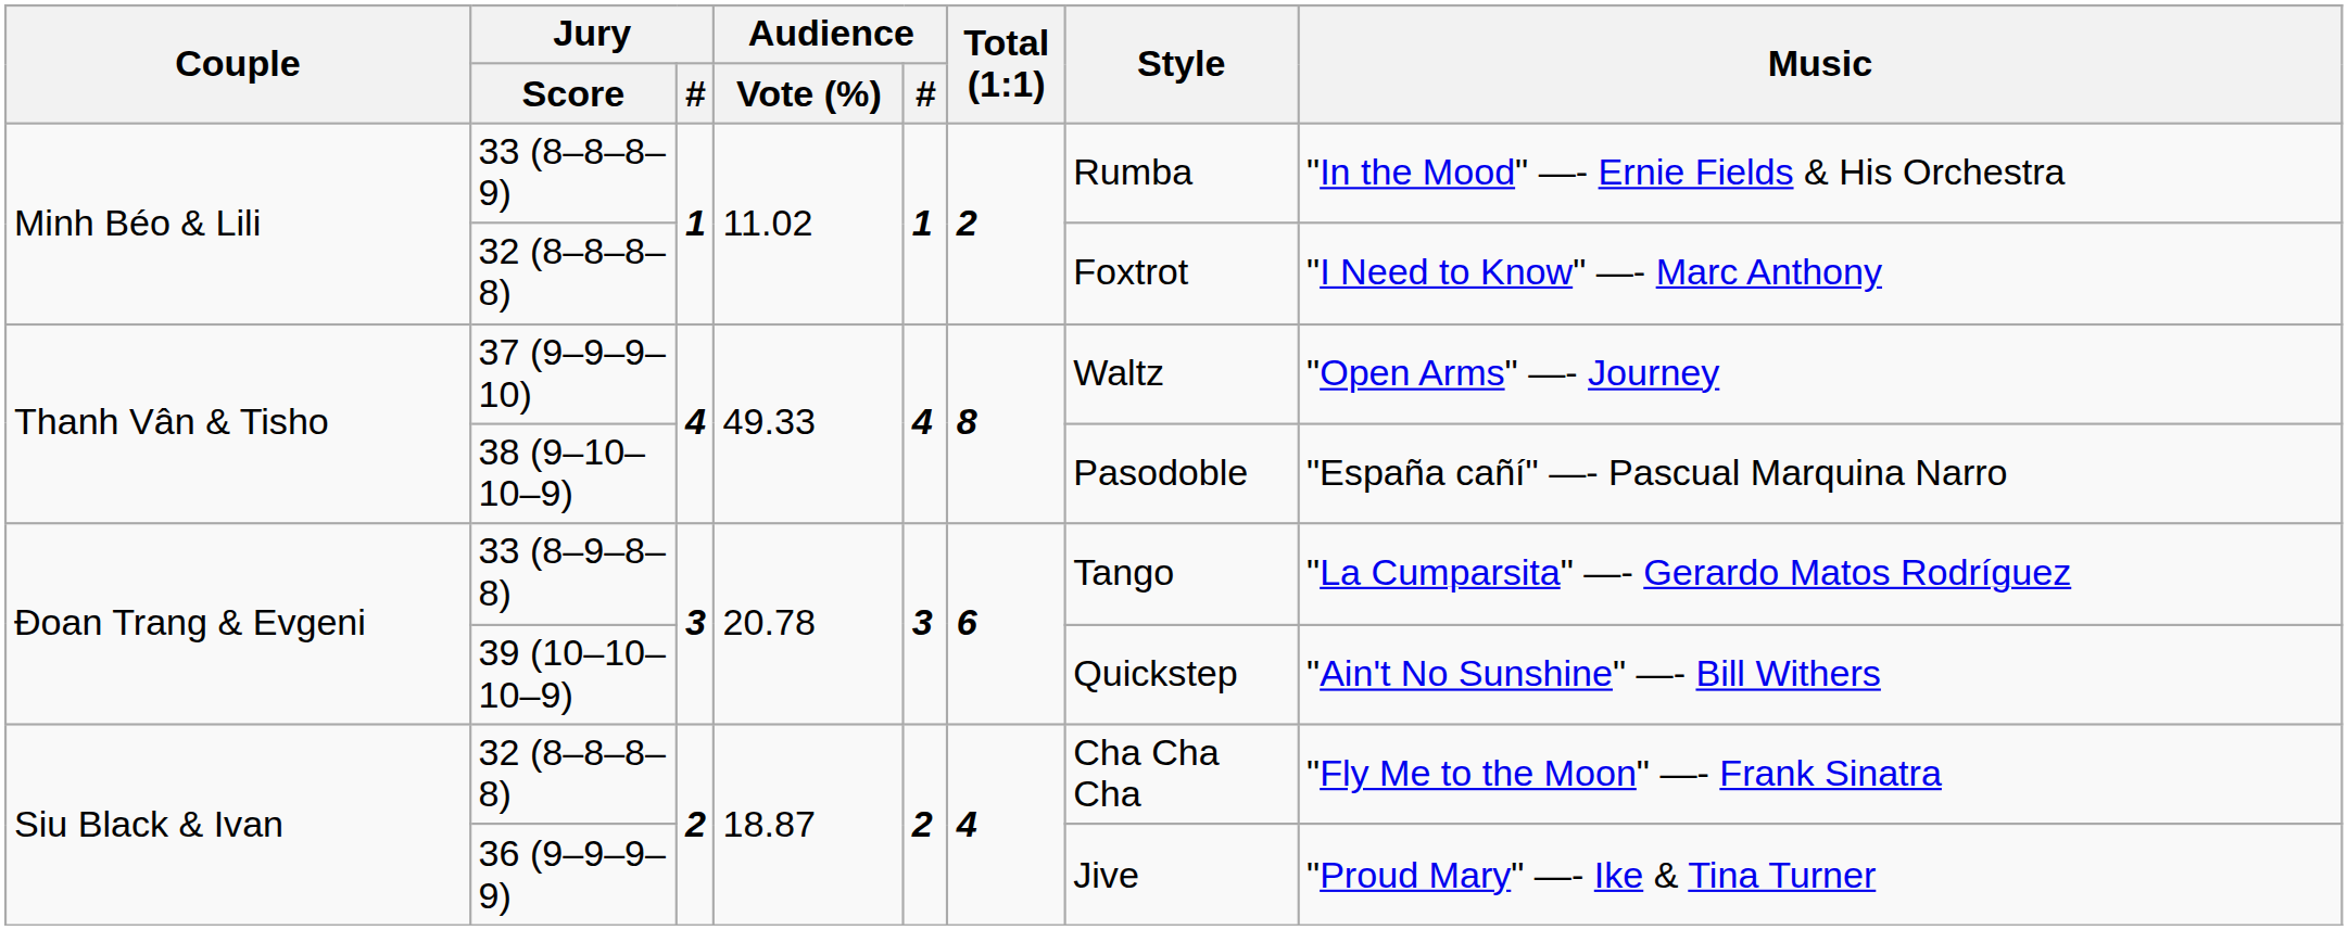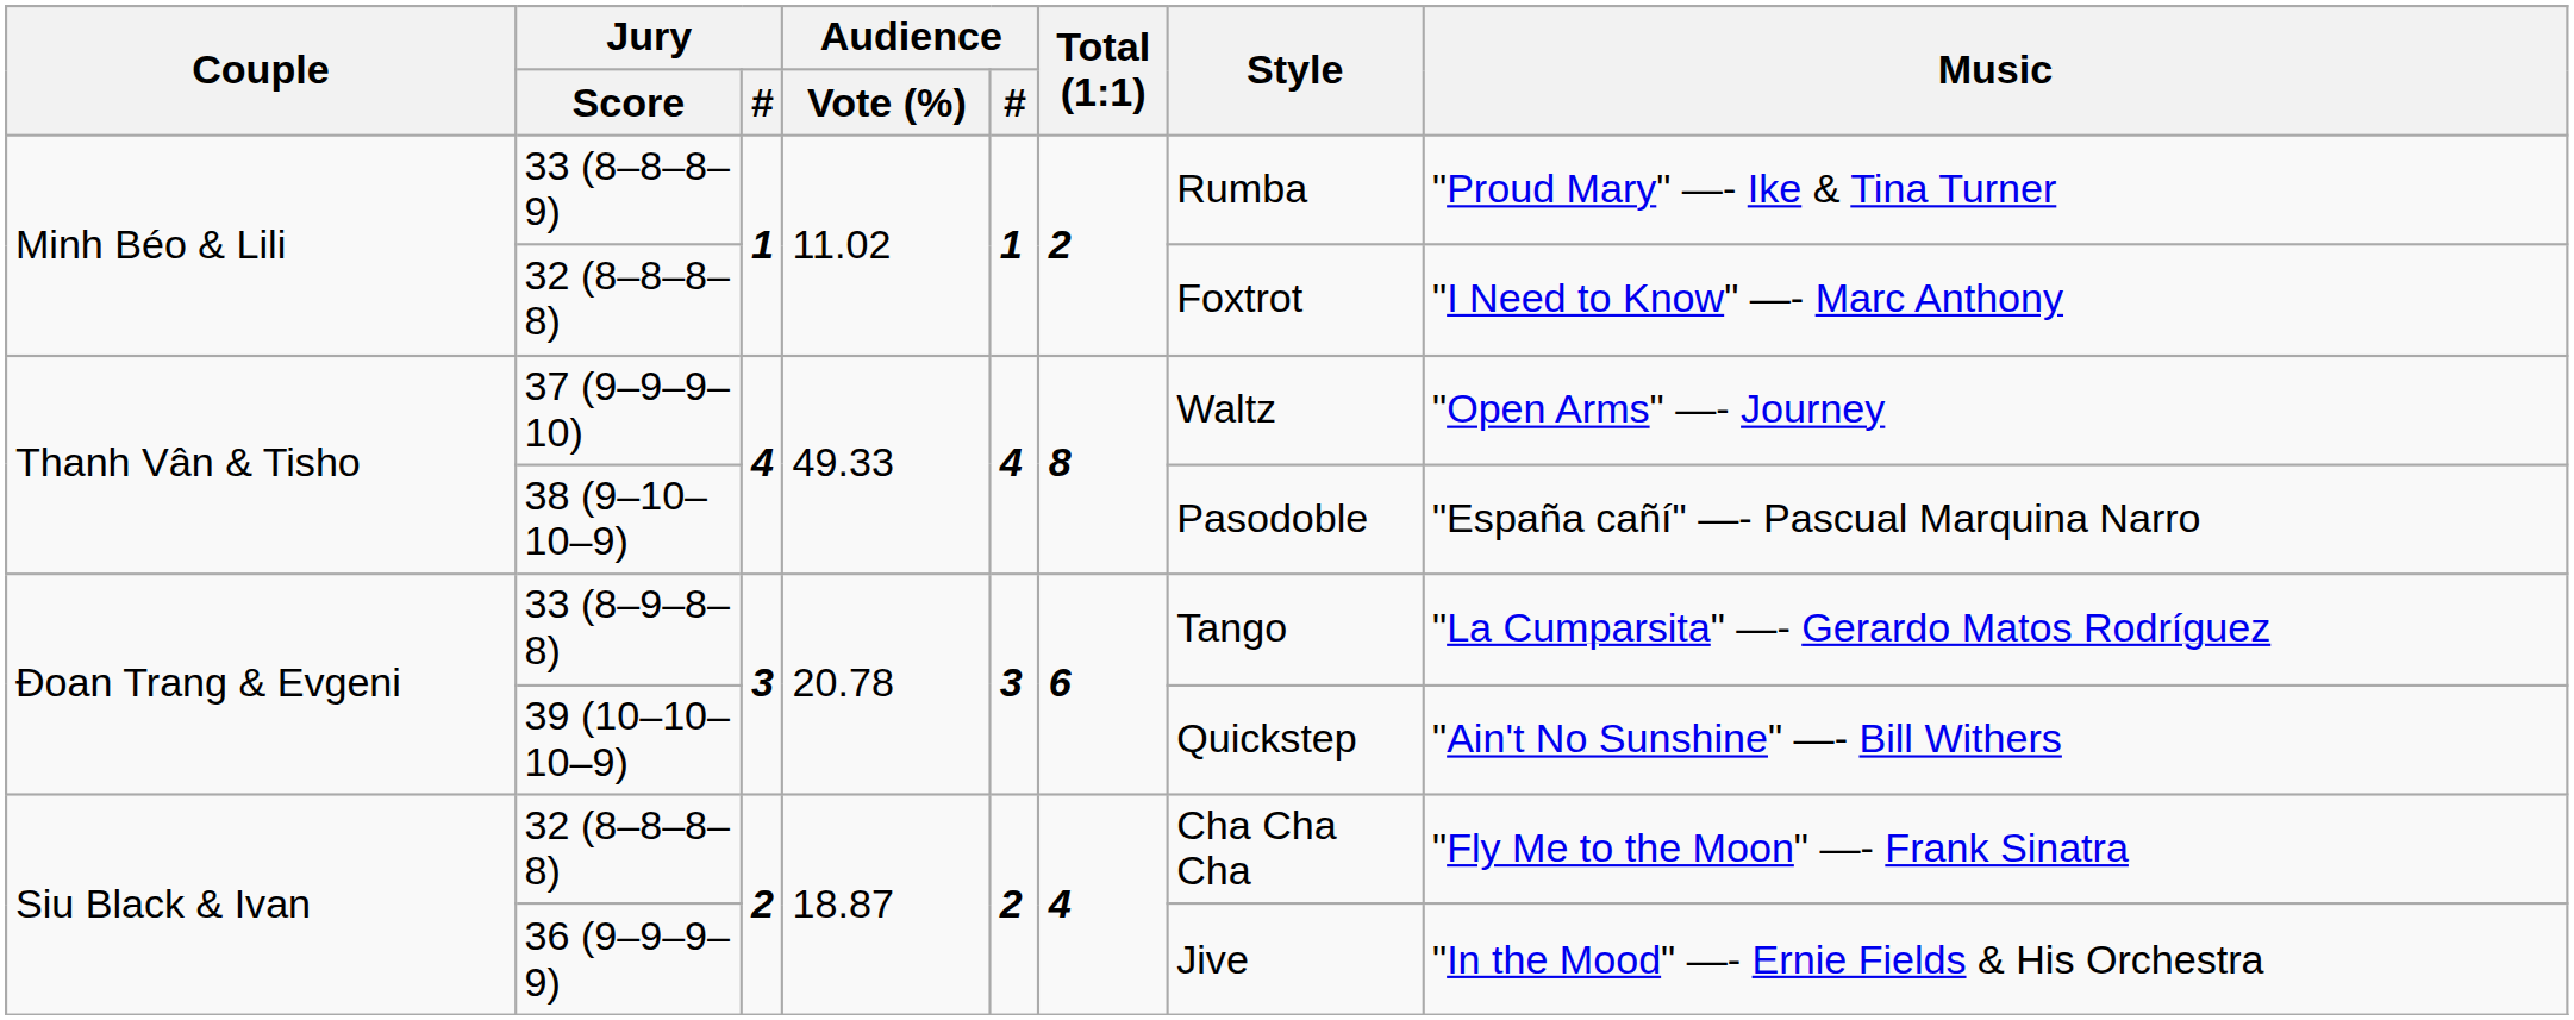33 (8–8–8–9) | Music: "In the Mood" —- Ernie Fields & His Orchestra -> "Proud Mary" —- Ike & Tina Turner
36 (9–9–9–9) | Music: "Proud Mary" —- Ike & Tina Turner -> "In the Mood" —- Ernie Fields & His Orchestra
